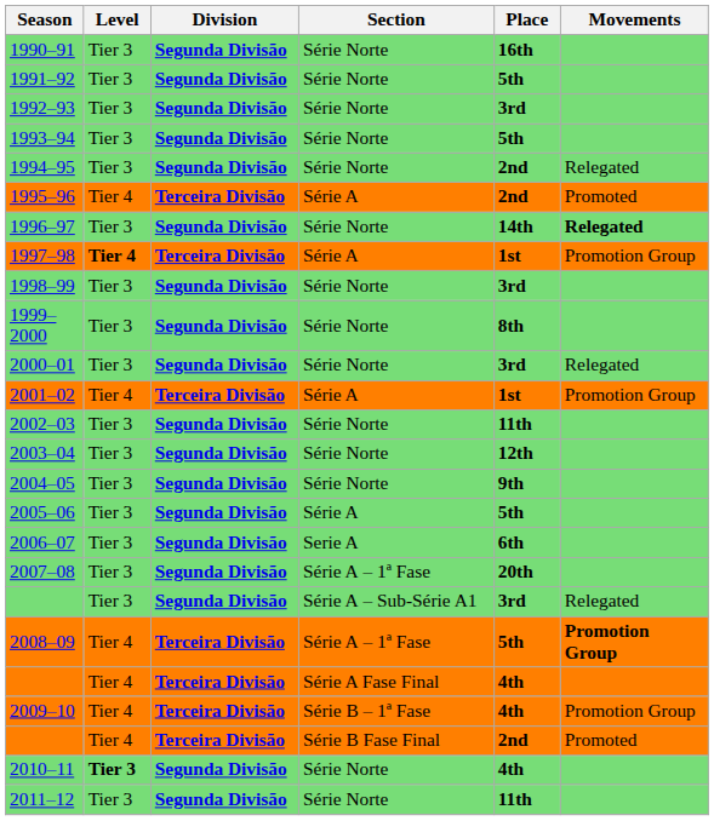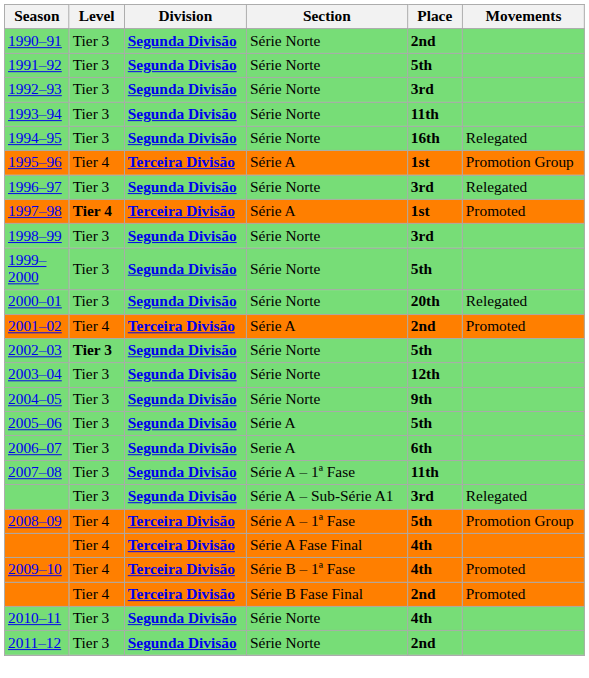1990–91 | Place: 16th -> 2nd
1993–94 | Place: 5th -> 11th
1994–95 | Place: 2nd -> 16th
1995–96 | Place: 2nd -> 1st
1995–96 | Movements: Promoted -> Promotion Group
1996–97 | Place: 14th -> 3rd
1996–97 | Movements: bold -> normal
1997–98 | Movements: Promotion Group -> Promoted
1999–2000 | Place: 8th -> 5th
2000–01 | Place: 3rd -> 20th
2001–02 | Place: 1st -> 2nd
2001–02 | Movements: Promotion Group -> Promoted
2002–03 | Level: normal -> bold
2002–03 | Place: 11th -> 5th
2007–08 | Place: 20th -> 11th
2008–09 | Movements: bold -> normal
2009–10 | Movements: Promotion Group -> Promoted
2010–11 | Level: bold -> normal
2011–12 | Place: 11th -> 2nd
